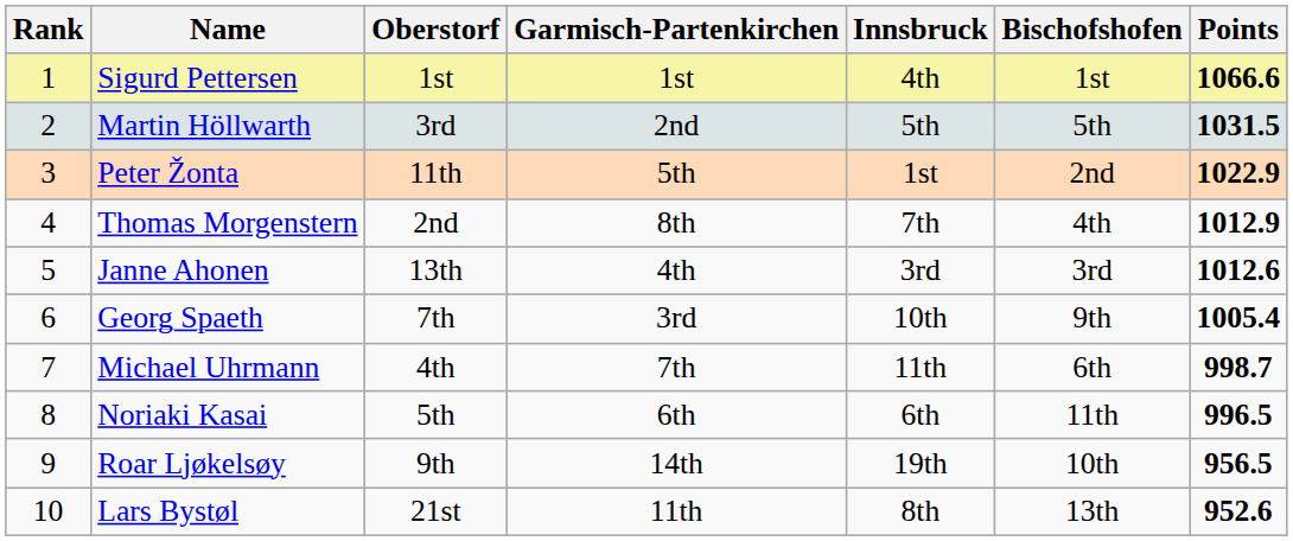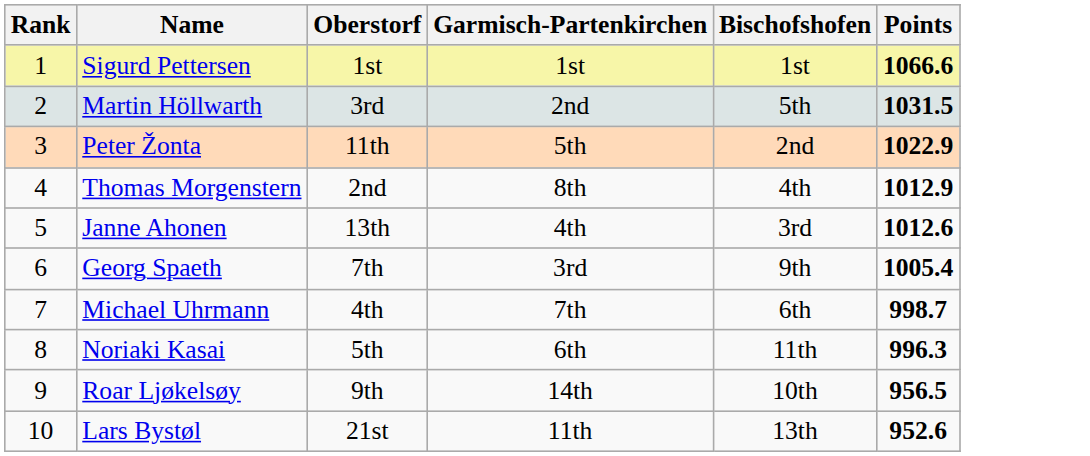- column: Innsbruck | 4th | 5th | 1st | 7th | 3rd | 10th | 11th | 6th | 19th | 8th
Noriaki Kasai | Points: 996.5 -> 996.3
